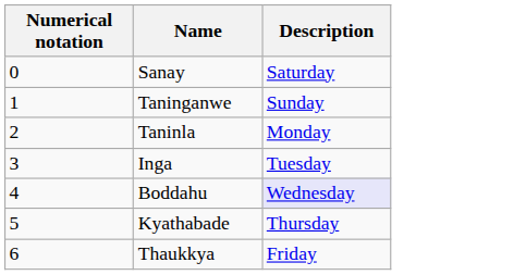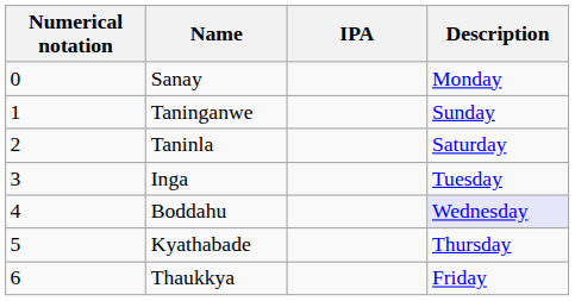+ column: IPA
Sanay | Description: Saturday -> Monday
Taninla | Description: Monday -> Saturday
